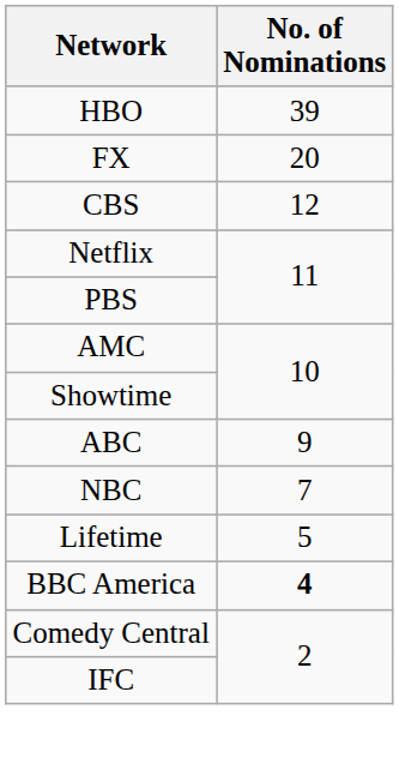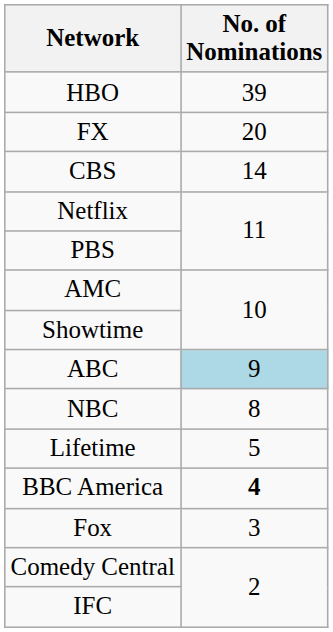CBS | No. of Nominations: 12 -> 14
ABC | No. of Nominations: no background -> lightblue background
NBC | No. of Nominations: 7 -> 8
+ row: Fox | 3
